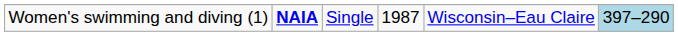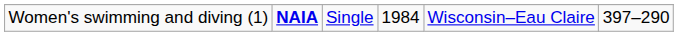Women's swimming and diving (1) | column 4: 1987 -> 1984
Women's swimming and diving (1) | column 6: lightblue background -> no background
